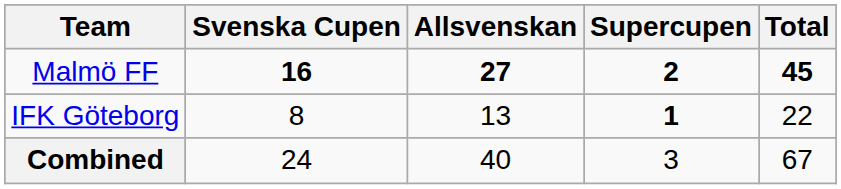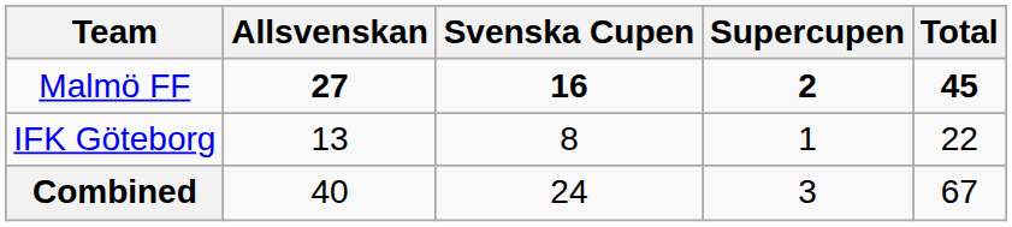columns swapped: Allsvenskan <-> Svenska Cupen
IFK Göteborg | Supercupen: bold -> normal
